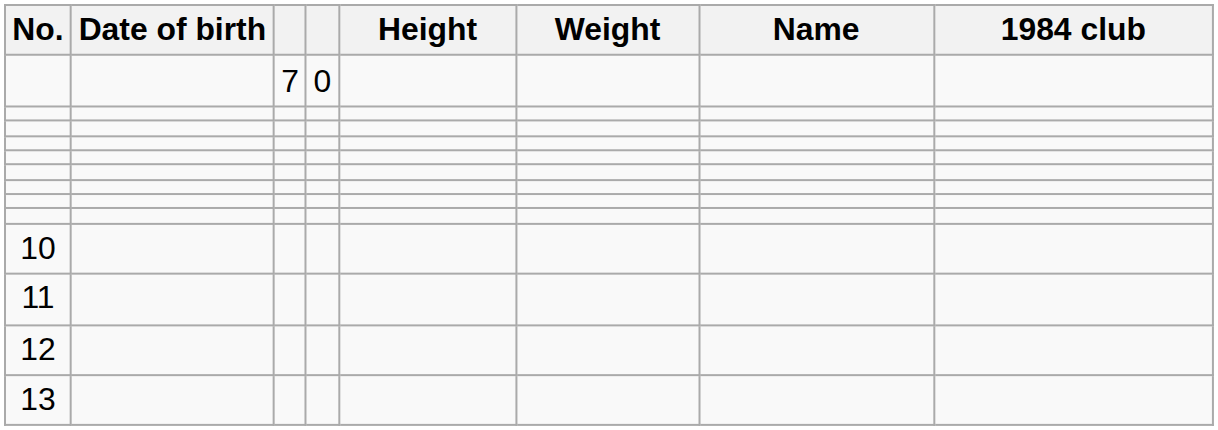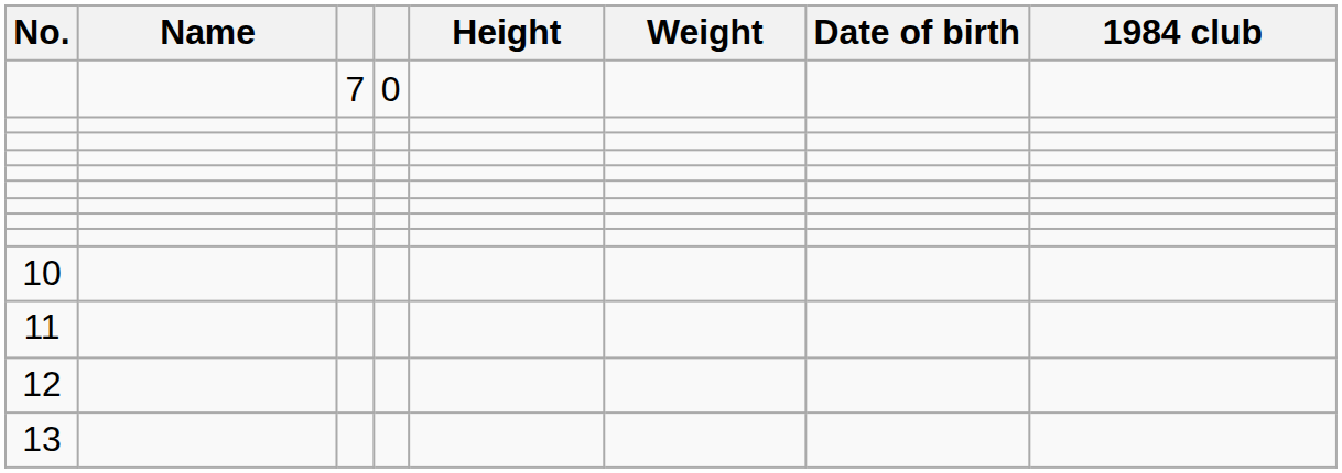columns swapped: Name <-> Date of birth
